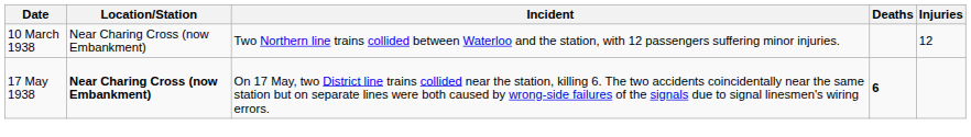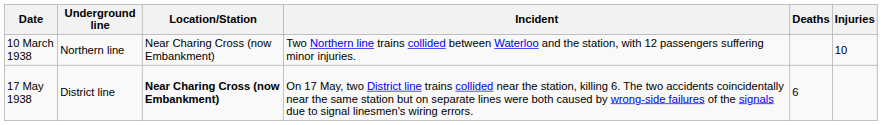+ column: Underground line | Northern line | District line
10 March 1938 | Injuries: 12 -> 10
17 May 1938 | Deaths: bold -> normal
